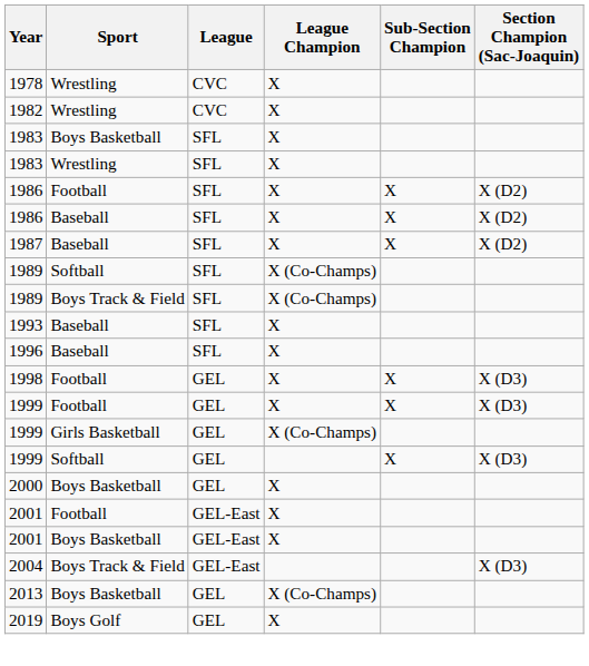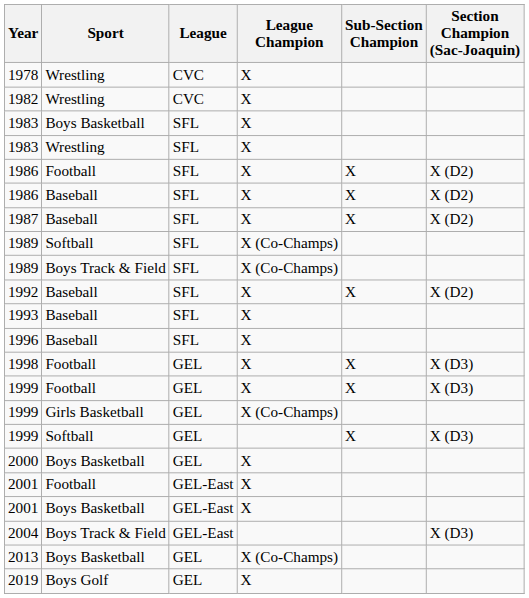+ row: 1992 | Baseball | SFL | X | X | X (D2)
